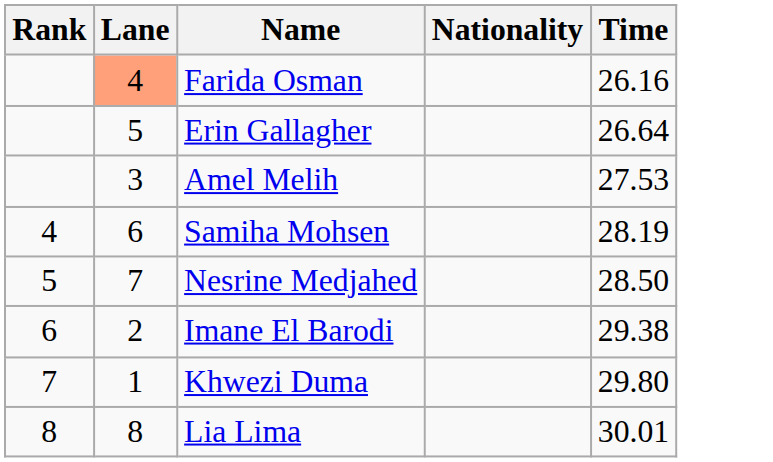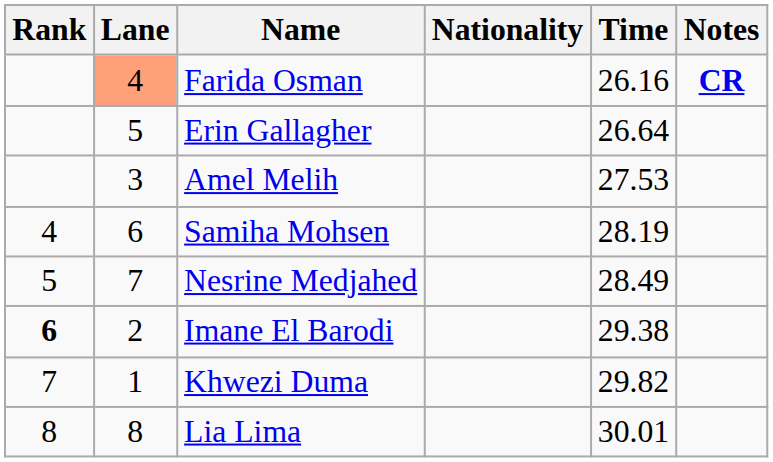+ column: Notes | CR
Nesrine Medjahed | Time: 28.50 -> 28.49
Imane El Barodi | Rank: normal -> bold
Khwezi Duma | Time: 29.80 -> 29.82
